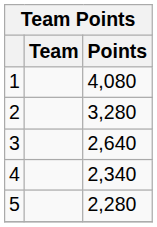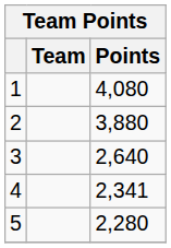2 | Points: 3,280 -> 3,880
4 | Points: 2,340 -> 2,341
